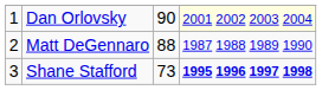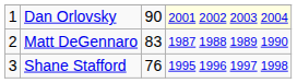Matt DeGennaro | column 3: 88 -> 83
Shane Stafford | column 3: 73 -> 76
Shane Stafford | column 4: bold -> normal
